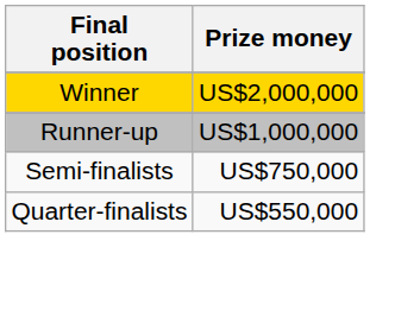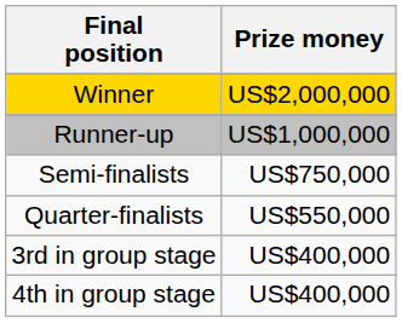+ row: 3rd in group stage | US$400,000
+ row: 4th in group stage | US$400,000
